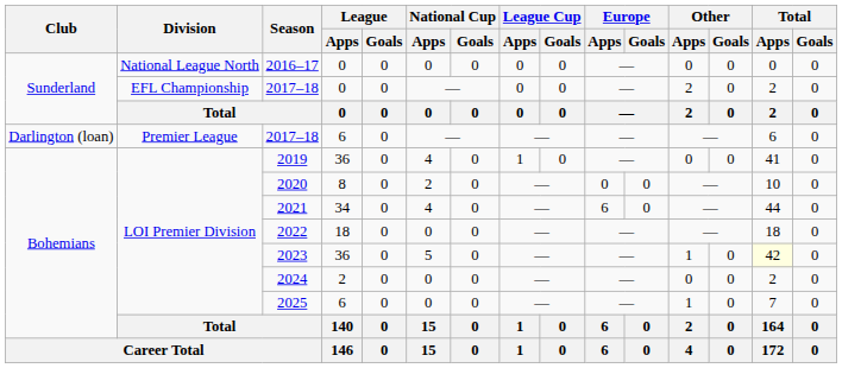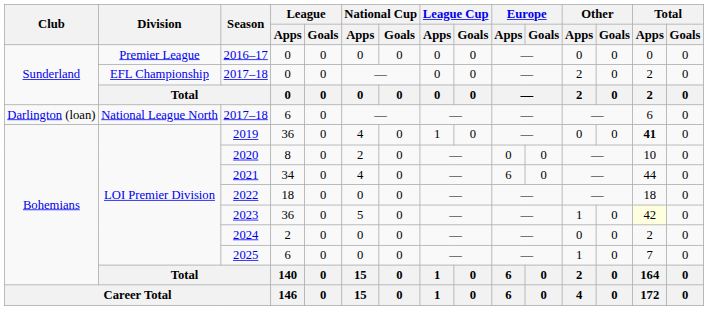2016–17 | Division: National League North -> Premier League
2017–18 / 6 | Division: Premier League -> National League North
2019 | Total / Apps: normal -> bold
